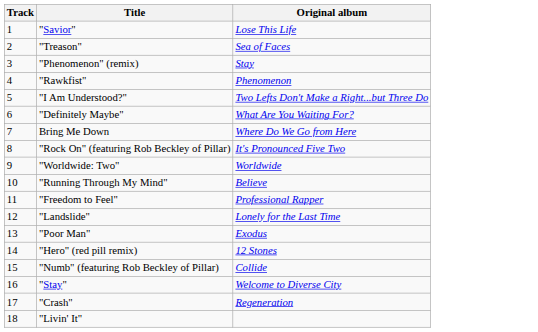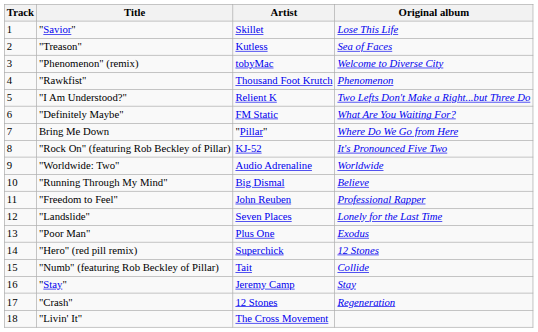+ column: Artist | Skillet | Kutless | tobyMac | Thousand Foot Krutch | Relient K | FM Static | "Pillar" | KJ-52 | Audio Adrenaline | Big Dismal | John Reuben | Seven Places | Plus One | Superchick | Tait | Jeremy Camp | 12 Stones | The Cross Movement
"Phenomenon" (remix) | Original album: Stay -> Welcome to Diverse City
"Stay" | Original album: Welcome to Diverse City -> Stay
